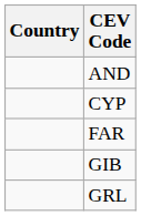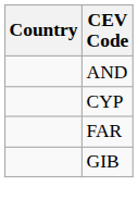- row: GRL
